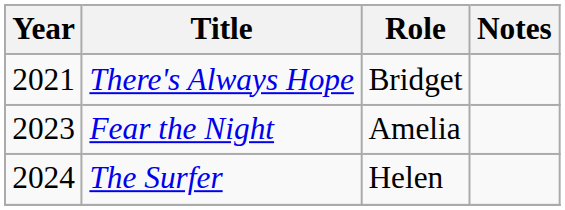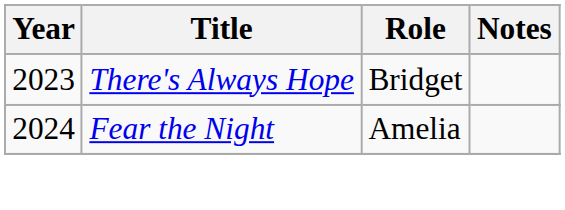There's Always Hope | Year: 2021 -> 2023
Fear the Night | Year: 2023 -> 2024
- row: 2024 | The Surfer | Helen
